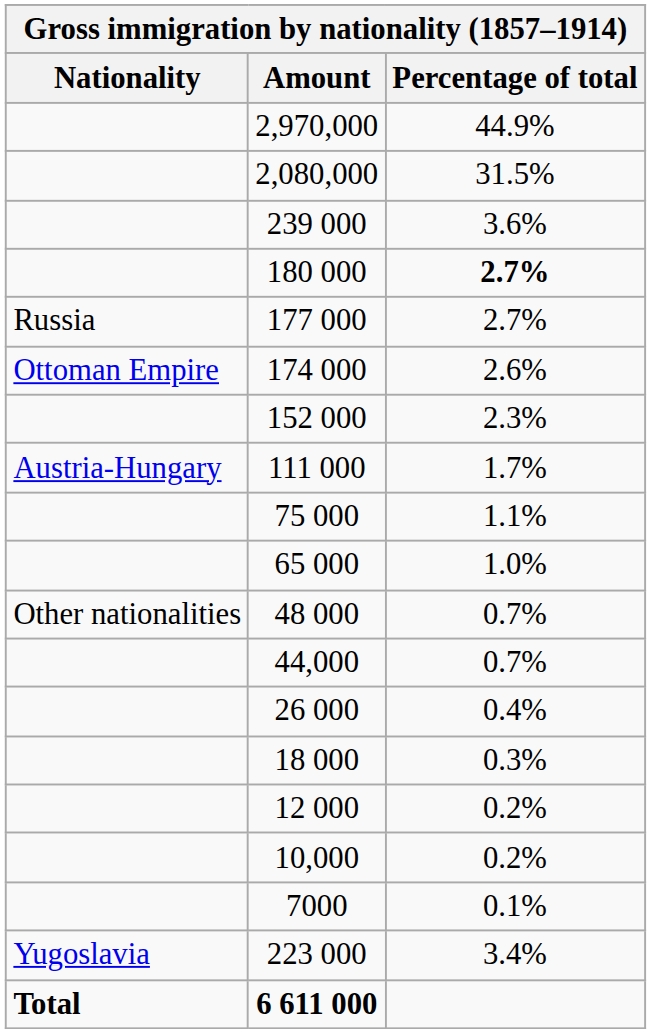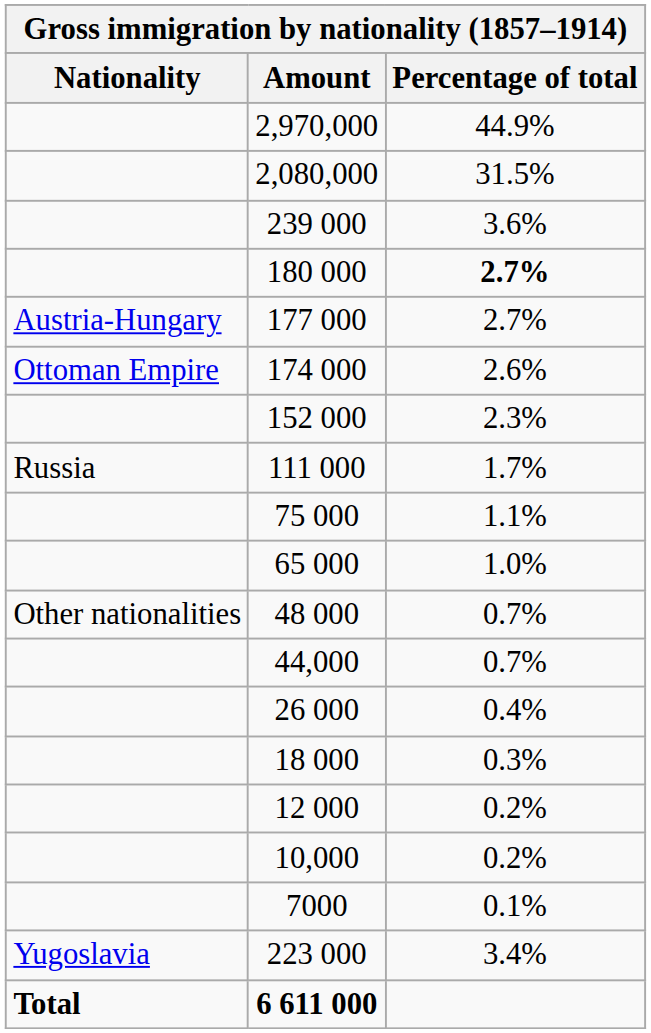177 000 | Nationality: Russia -> Austria-Hungary
111 000 | Nationality: Austria-Hungary -> Russia
